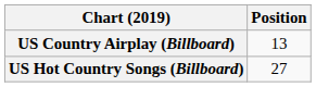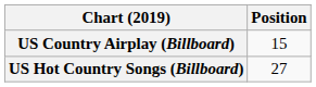US Country Airplay (Billboard) | Position: 13 -> 15
